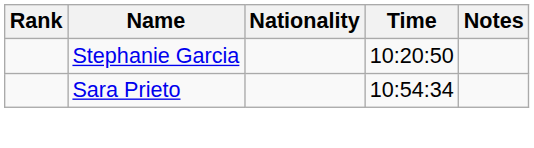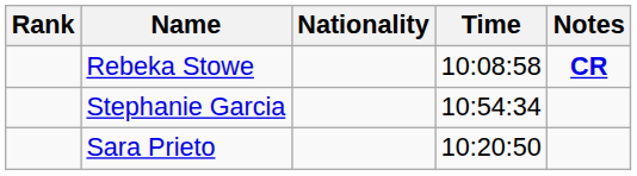+ row: Rebeka Stowe | 10:08:58 | CR
Stephanie Garcia | Time: 10:20:50 -> 10:54:34
Sara Prieto | Time: 10:54:34 -> 10:20:50
